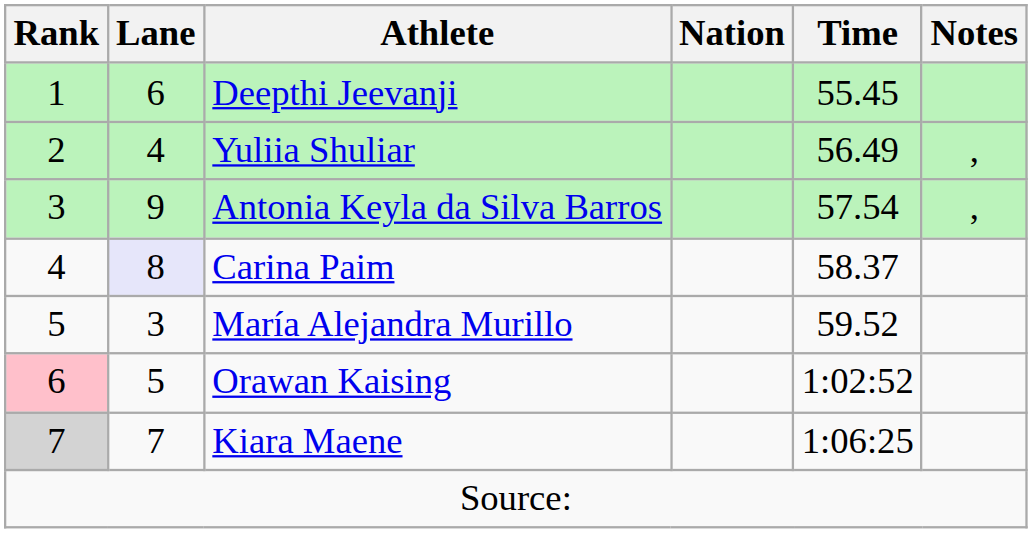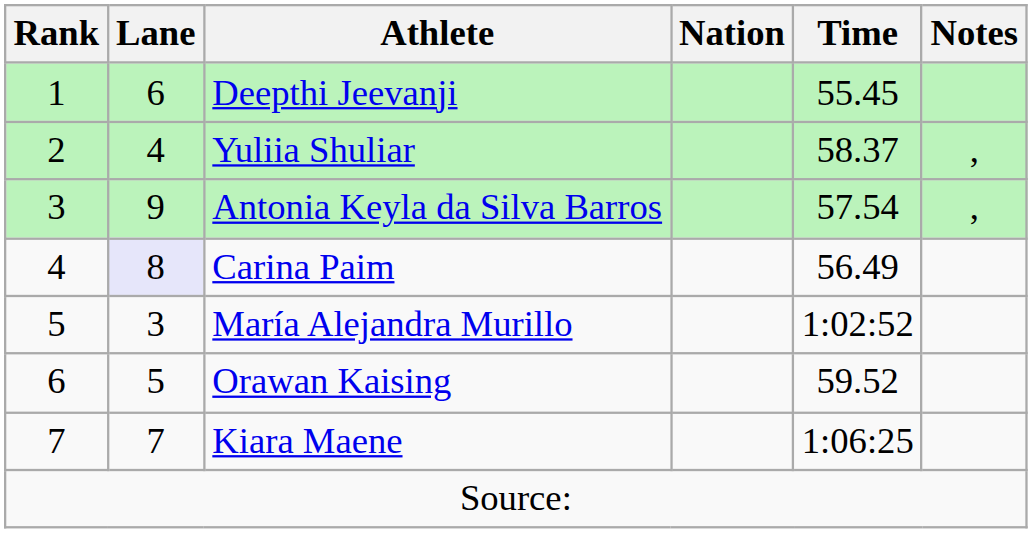Yuliia Shuliar | Time: 56.49 -> 58.37
Carina Paim | Time: 58.37 -> 56.49
María Alejandra Murillo | Time: 59.52 -> 1:02:52
Orawan Kaising | Rank: pink background -> no background
Orawan Kaising | Time: 1:02:52 -> 59.52
Kiara Maene | Rank: lightgrey background -> no background
